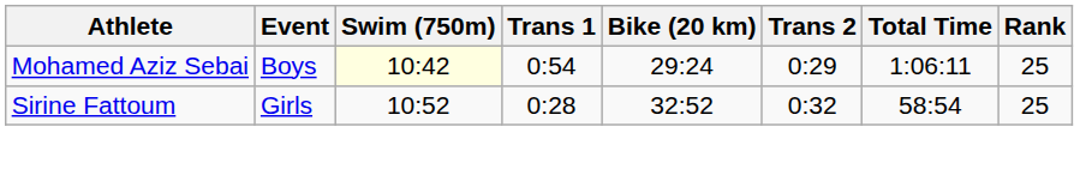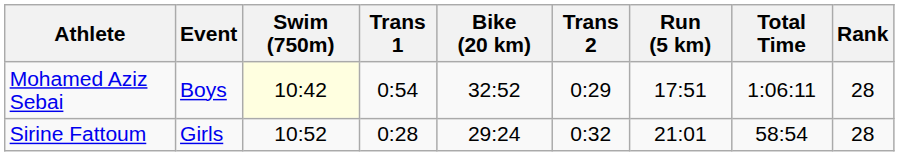+ column: Run (5 km) | 17:51 | 21:01
Mohamed Aziz Sebai | Bike (20 km): 29:24 -> 32:52
Mohamed Aziz Sebai | Rank: 25 -> 28
Sirine Fattoum | Bike (20 km): 32:52 -> 29:24
Sirine Fattoum | Rank: 25 -> 28
